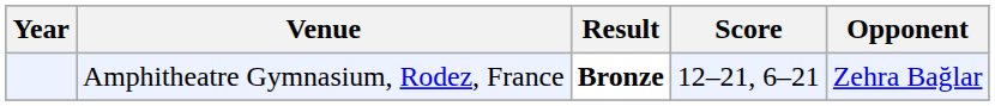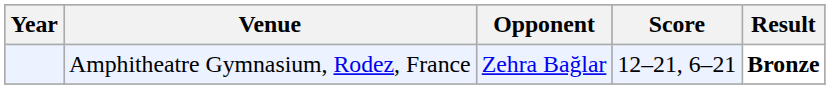columns swapped: Opponent <-> Result
